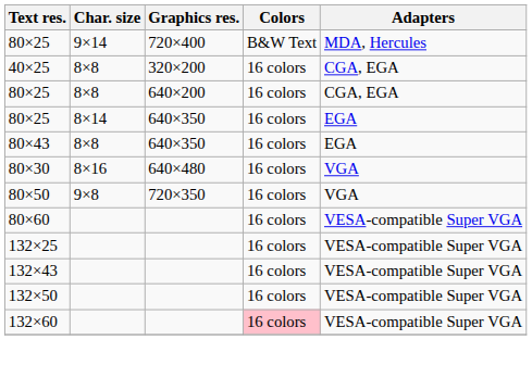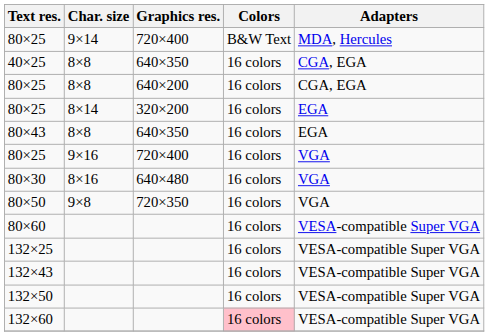40×25 | Graphics res.: 320×200 -> 640×350
80×25 / 8×14 | Graphics res.: 640×350 -> 320×200
+ row: 80×25 | 9×16 | 720×400 | 16 colors | VGA
